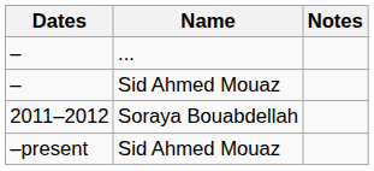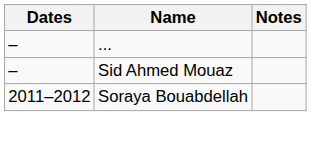- row: –present | Sid Ahmed Mouaz
